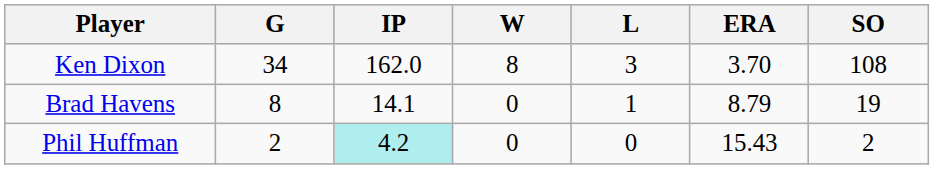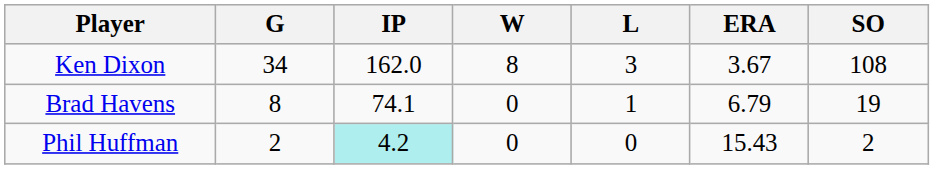Ken Dixon | ERA: 3.70 -> 3.67
Brad Havens | IP: 14.1 -> 74.1
Brad Havens | ERA: 8.79 -> 6.79
